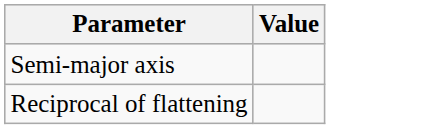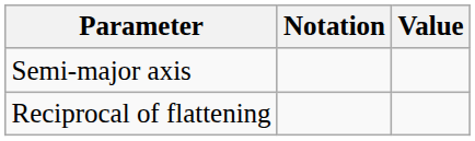+ column: Notation
